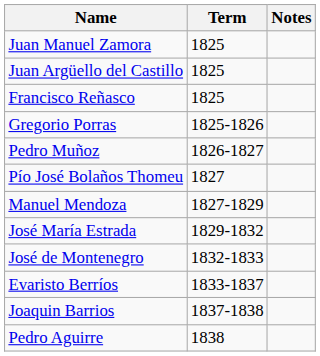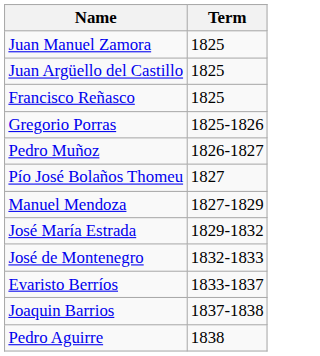- column: Notes
